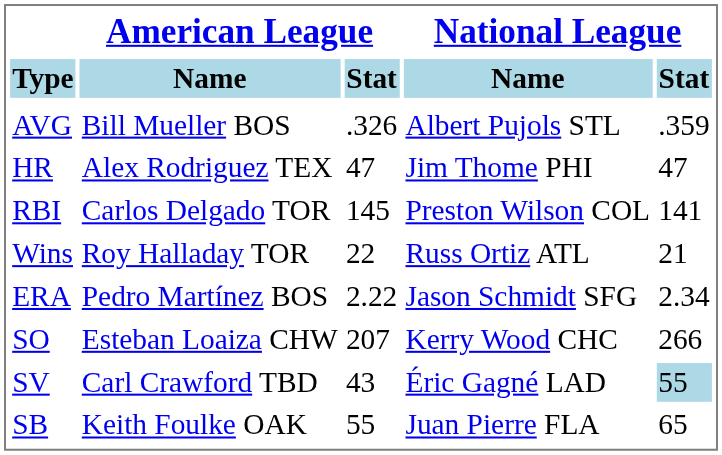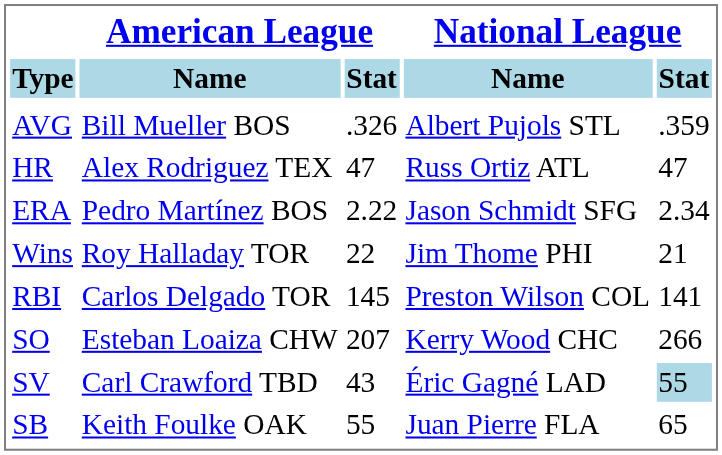HR | National League / Name: Jim Thome PHI -> Russ Ortiz ATL
rows swapped: RBI <-> ERA
Wins | National League / Name: Russ Ortiz ATL -> Jim Thome PHI
